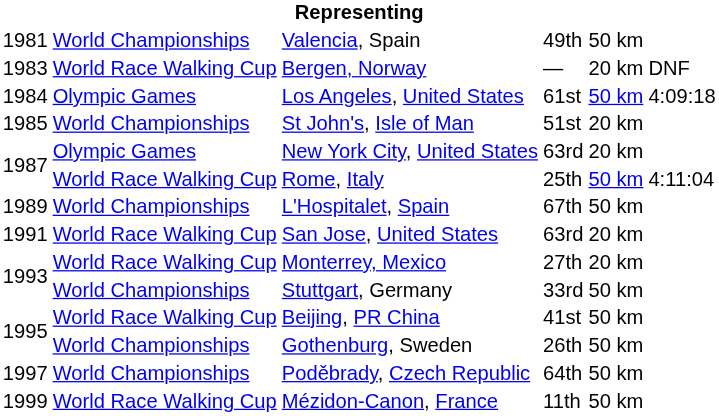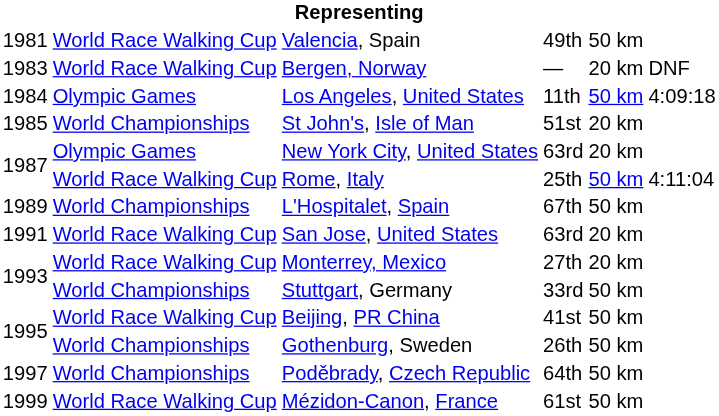Valencia, Spain | column 2: World Championships -> World Race Walking Cup
Los Angeles, United States | column 4: 61st -> 11th
Mézidon-Canon, France | column 4: 11th -> 61st
